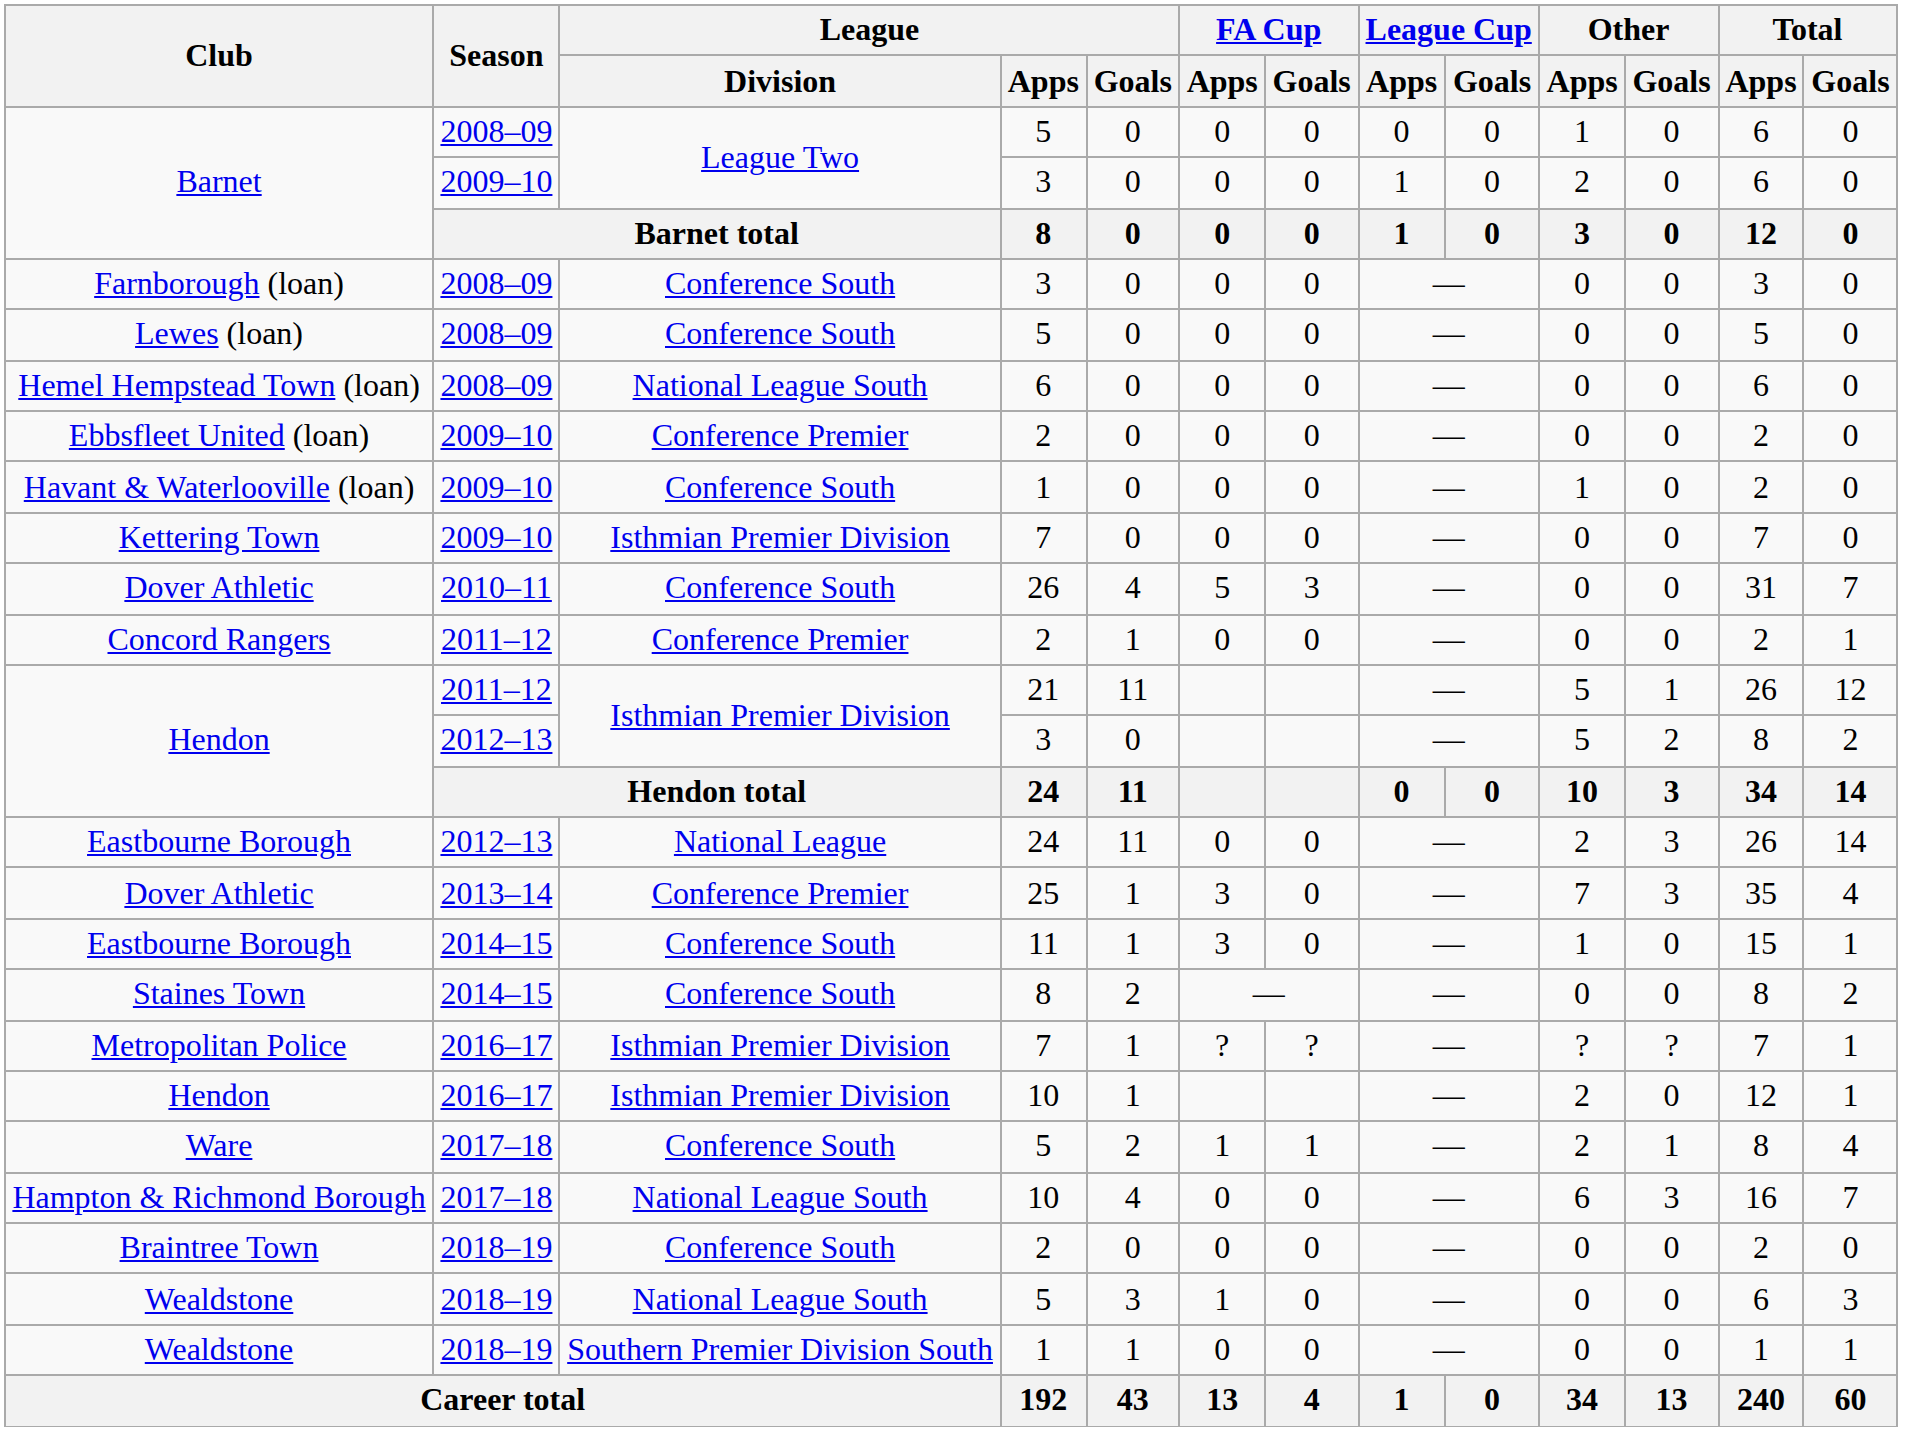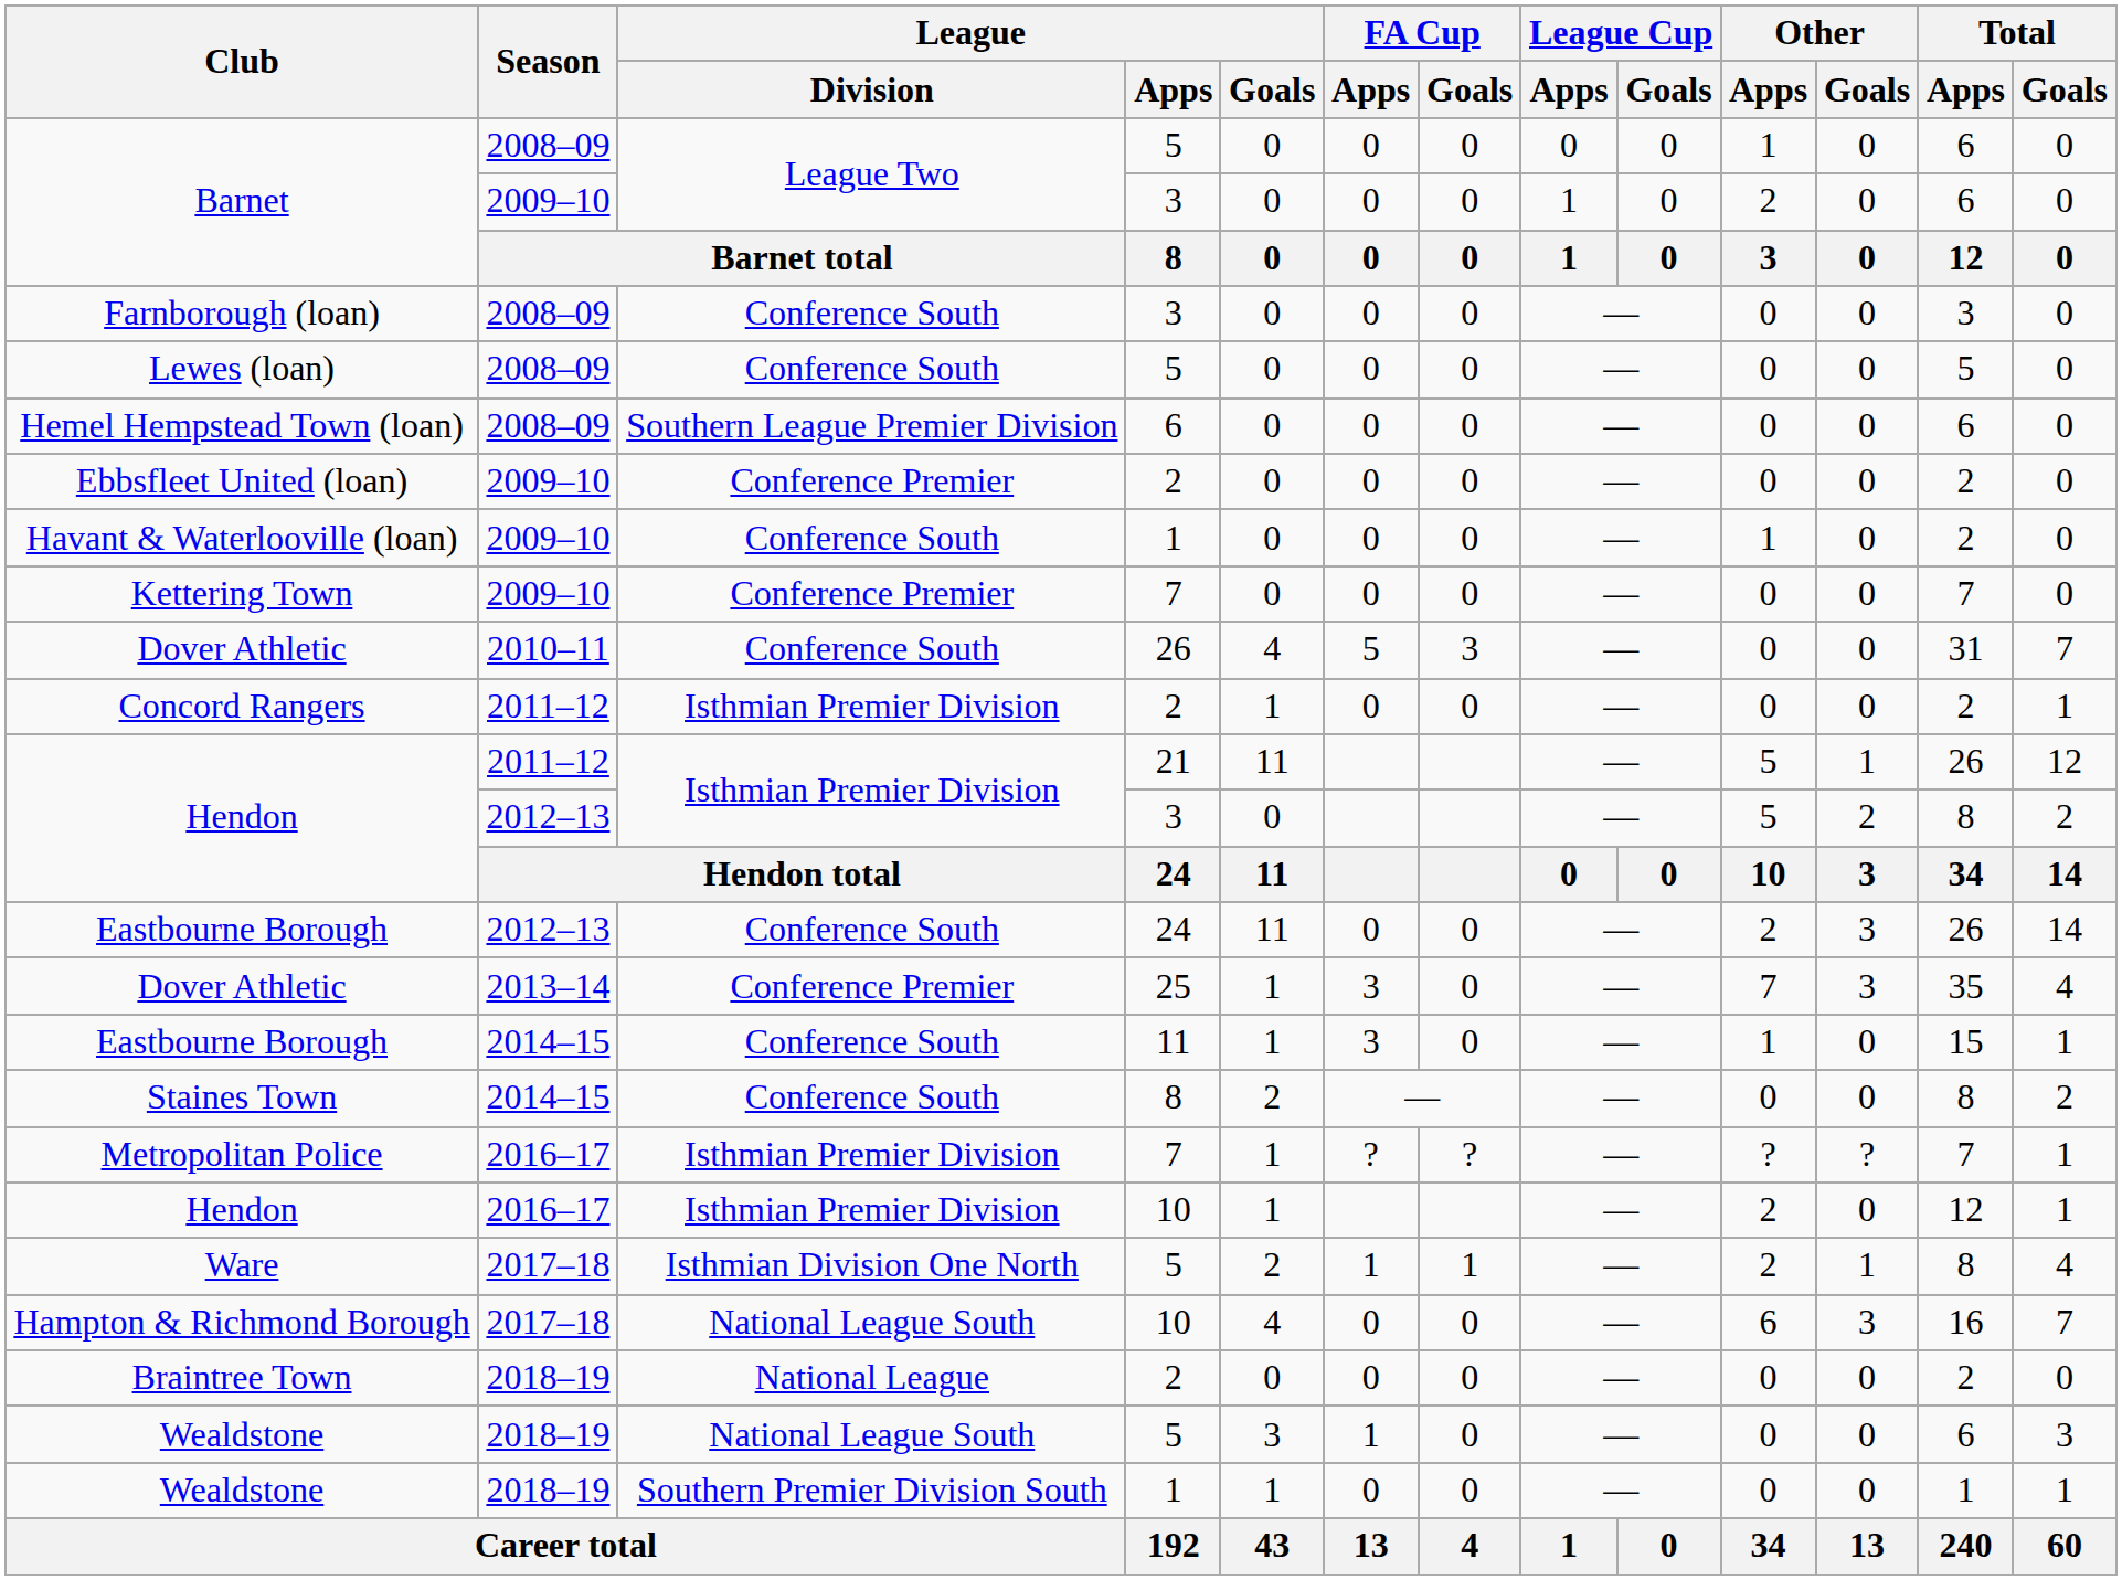Hemel Hempstead Town (loan) | League / Division: National League South -> Southern League Premier Division
Kettering Town | League / Division: Isthmian Premier Division -> Conference Premier
Concord Rangers | League / Division: Conference Premier -> Isthmian Premier Division
Eastbourne Borough / 24 | League / Division: National League -> Conference South
Ware | League / Division: Conference South -> Isthmian Division One North
Braintree Town | League / Division: Conference South -> National League
